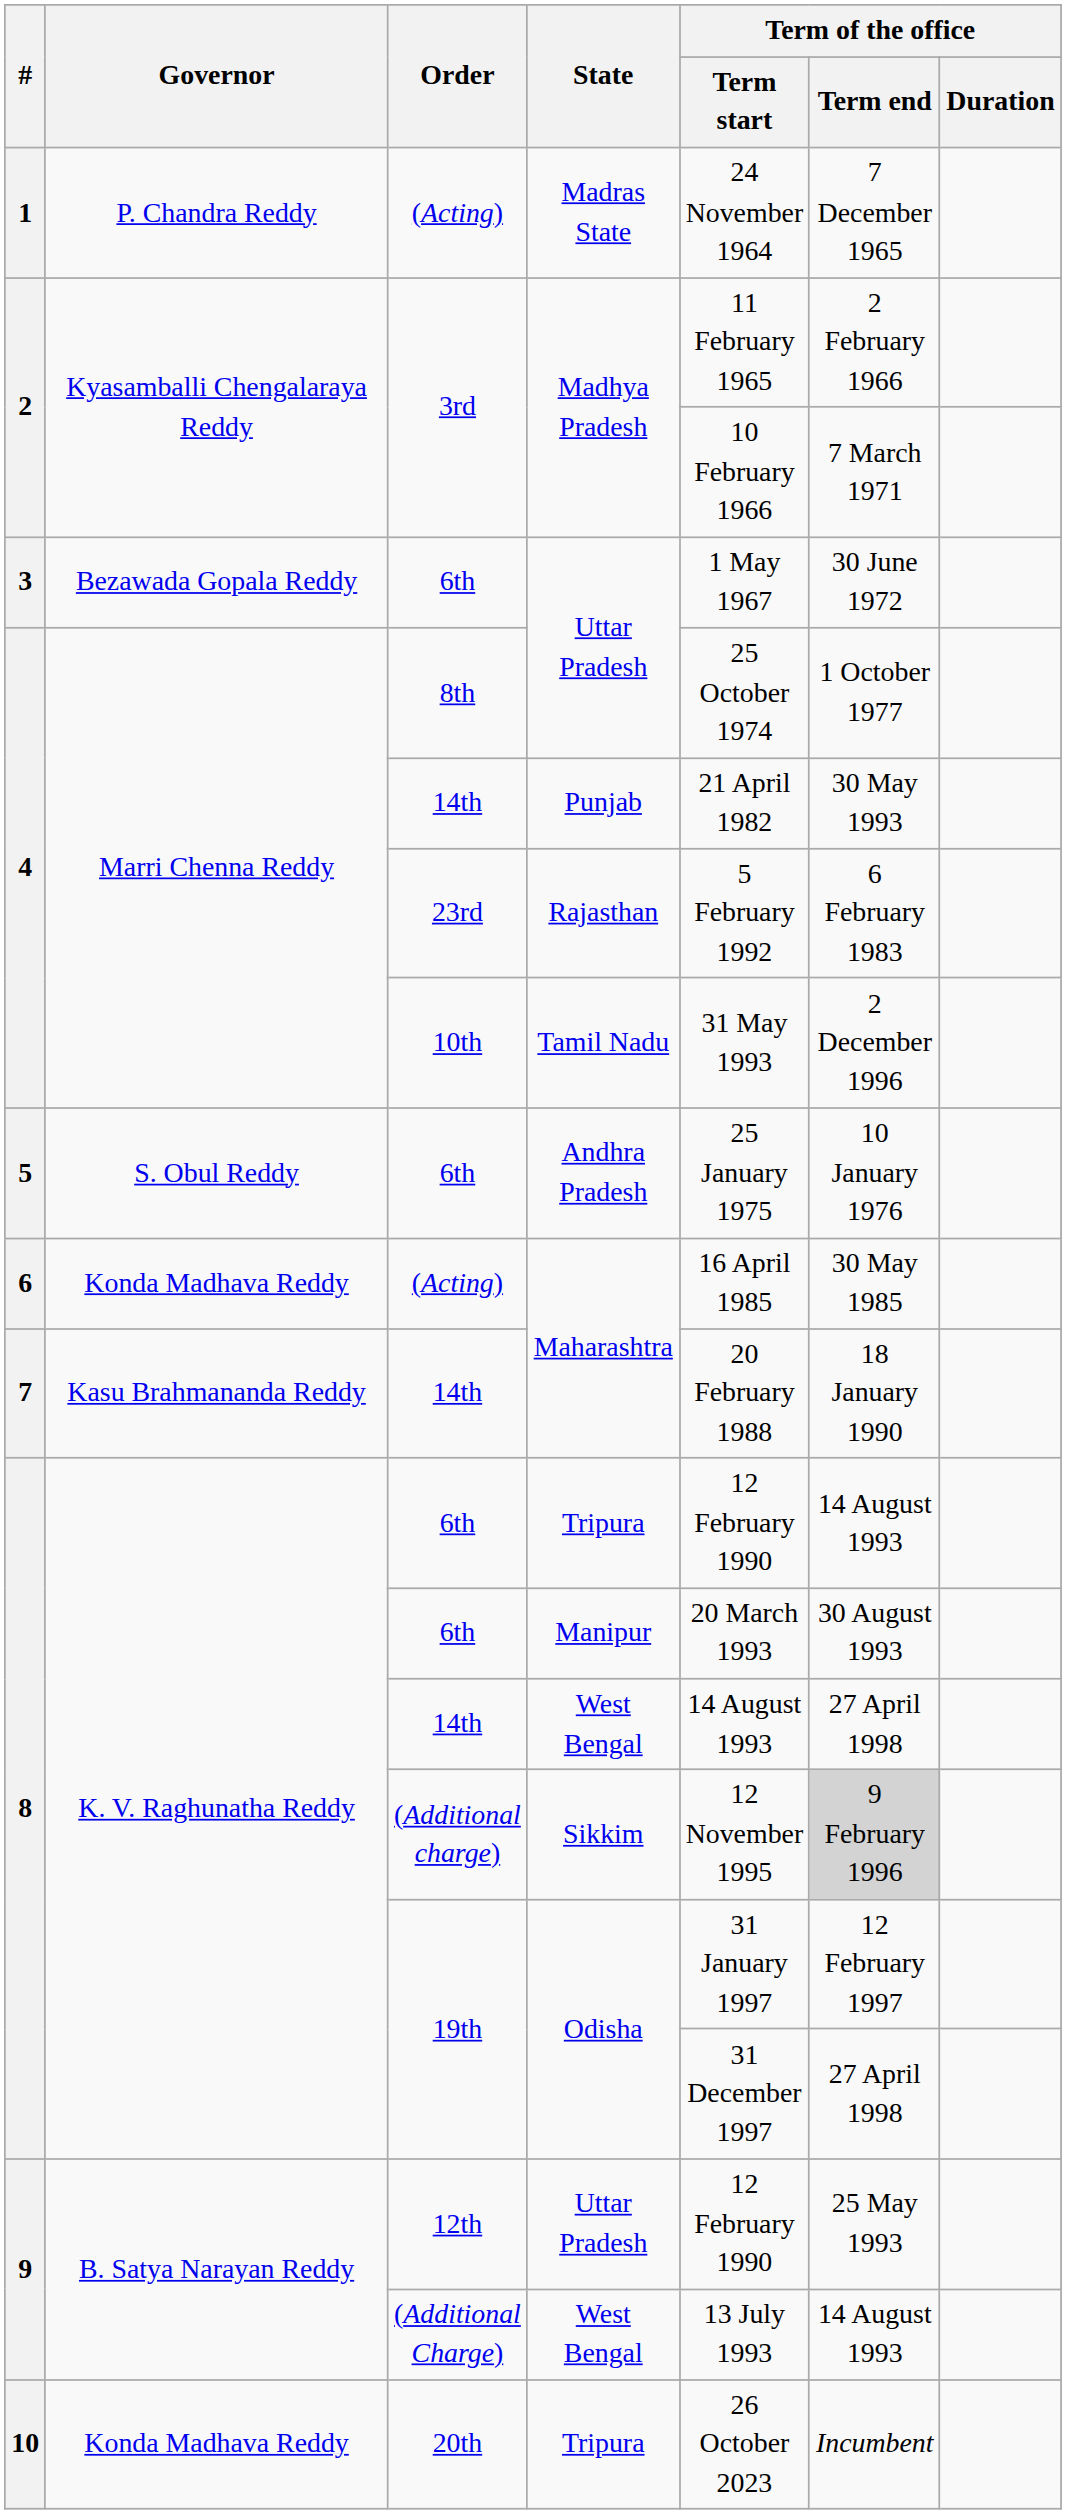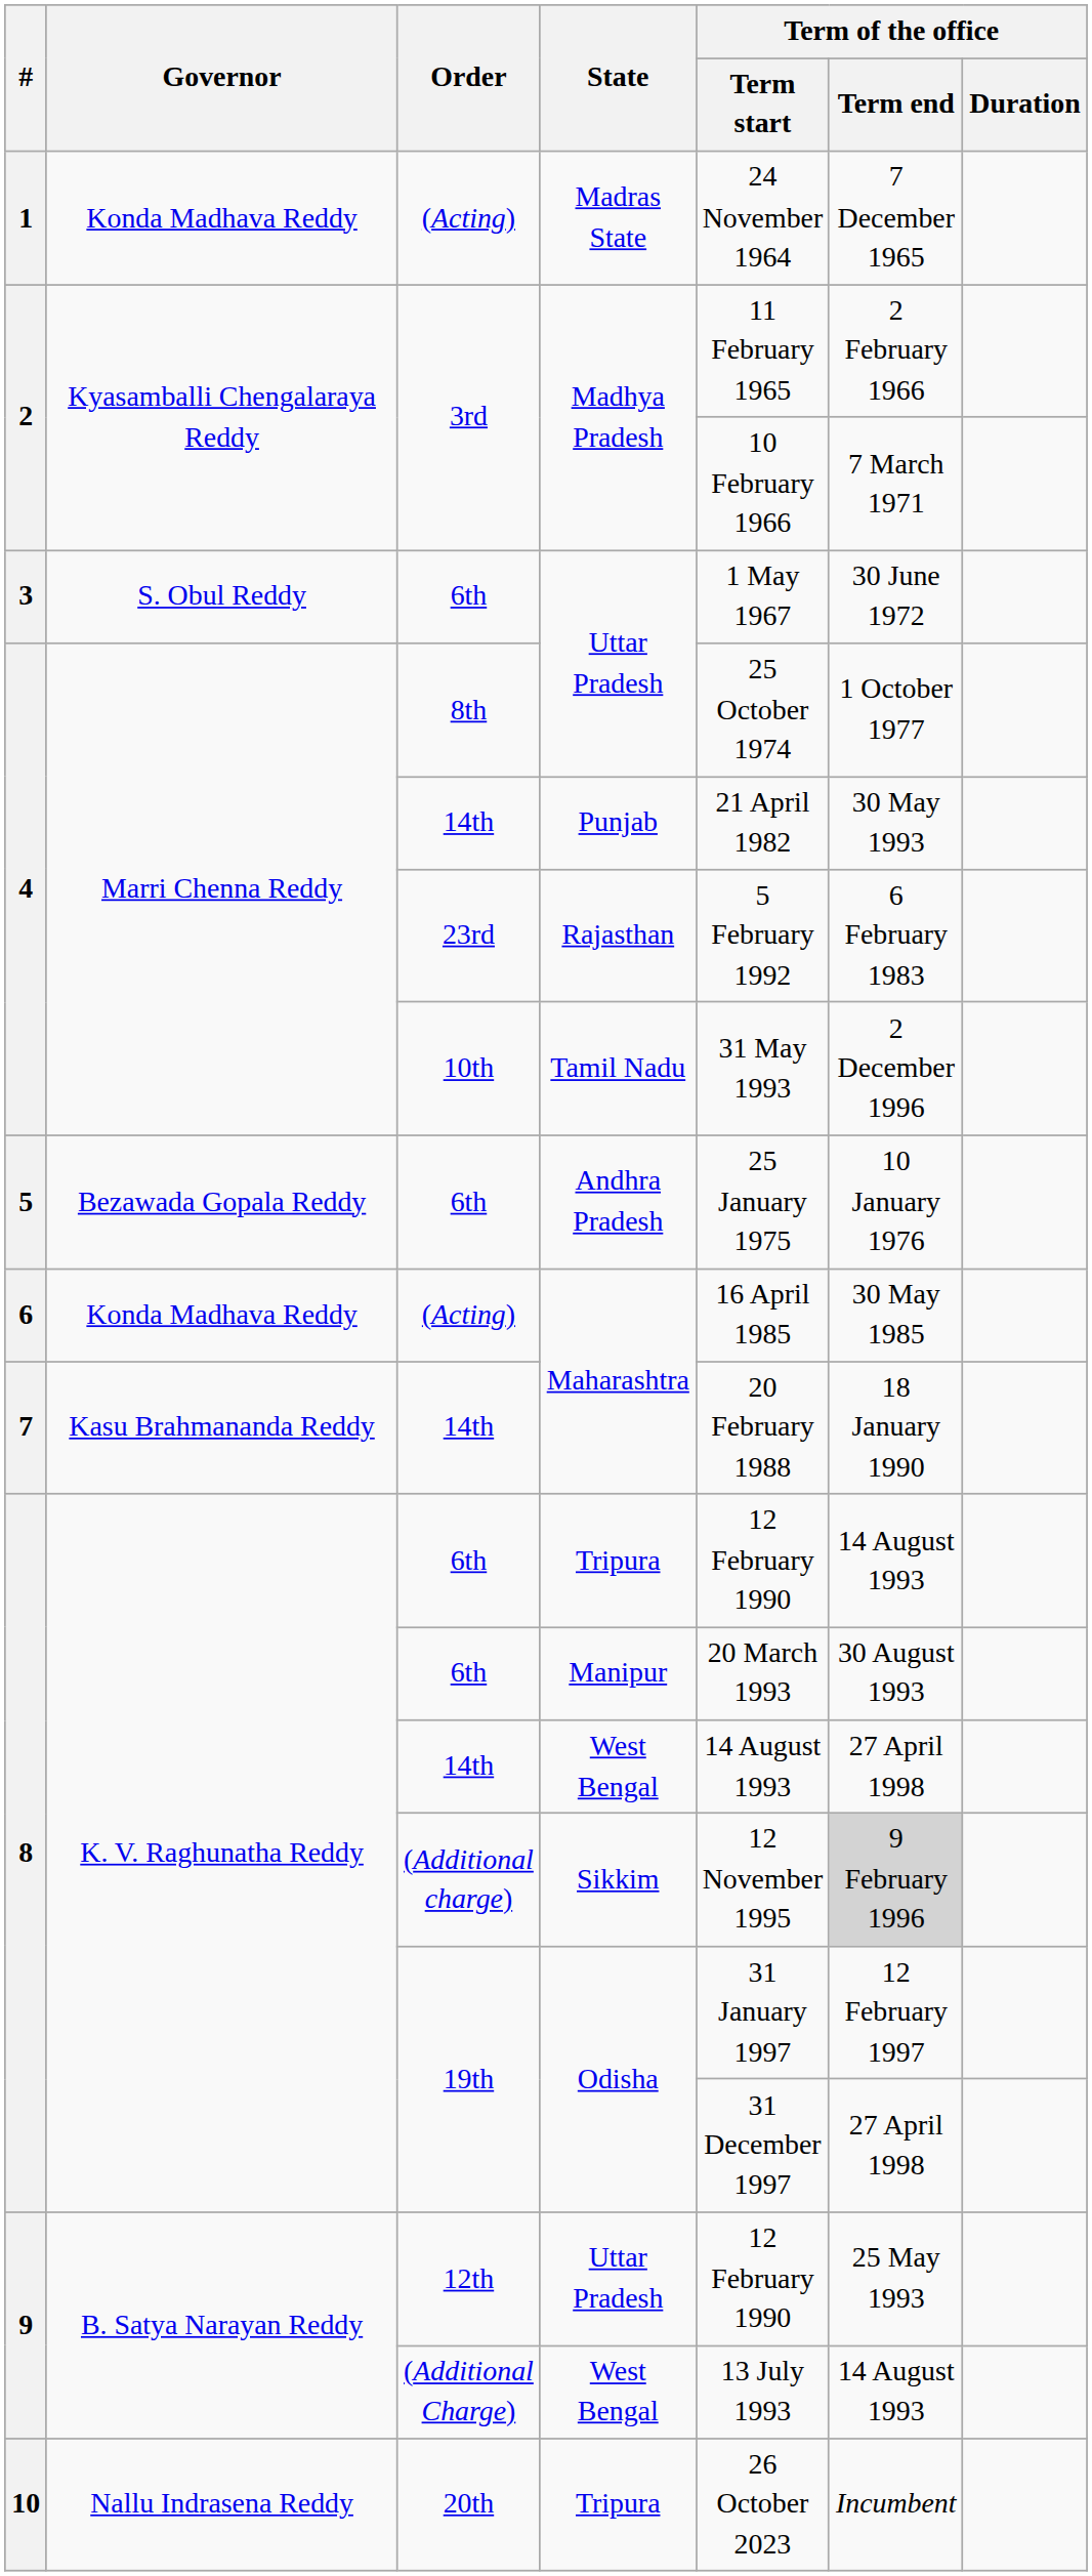Madras State | Governor: P. Chandra Reddy -> Konda Madhava Reddy
6th / Uttar Pradesh | Governor: Bezawada Gopala Reddy -> S. Obul Reddy
Andhra Pradesh | Governor: S. Obul Reddy -> Bezawada Gopala Reddy
20th / Tripura | Governor: Konda Madhava Reddy -> Nallu Indrasena Reddy
